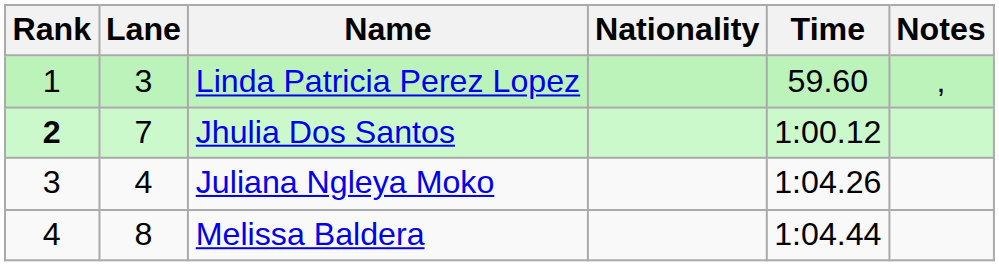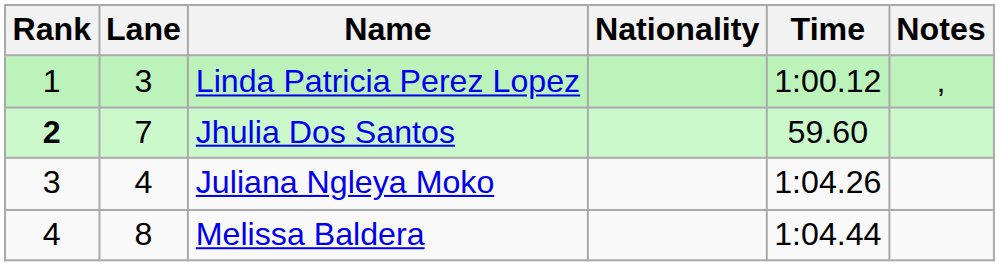Linda Patricia Perez Lopez | Time: 59.60 -> 1:00.12
Jhulia Dos Santos | Time: 1:00.12 -> 59.60
